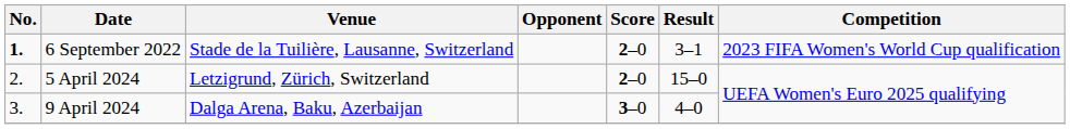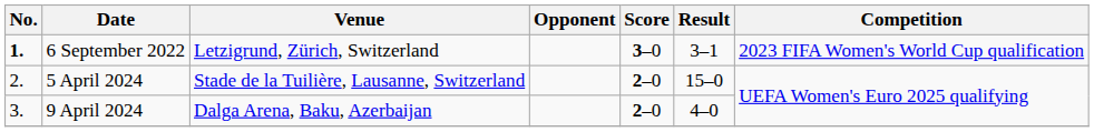6 September 2022 | Venue: Stade de la Tuilière, Lausanne, Switzerland -> Letzigrund, Zürich, Switzerland
6 September 2022 | Score: 2–0 -> 3–0
5 April 2024 | Venue: Letzigrund, Zürich, Switzerland -> Stade de la Tuilière, Lausanne, Switzerland
9 April 2024 | Score: 3–0 -> 2–0
